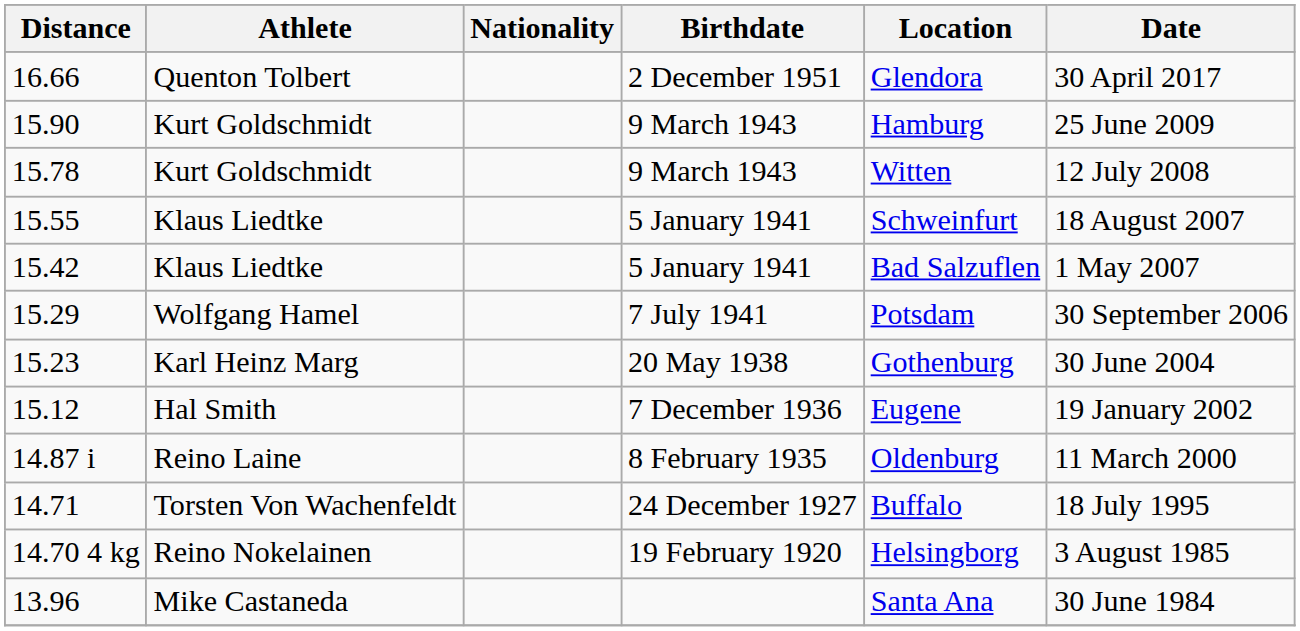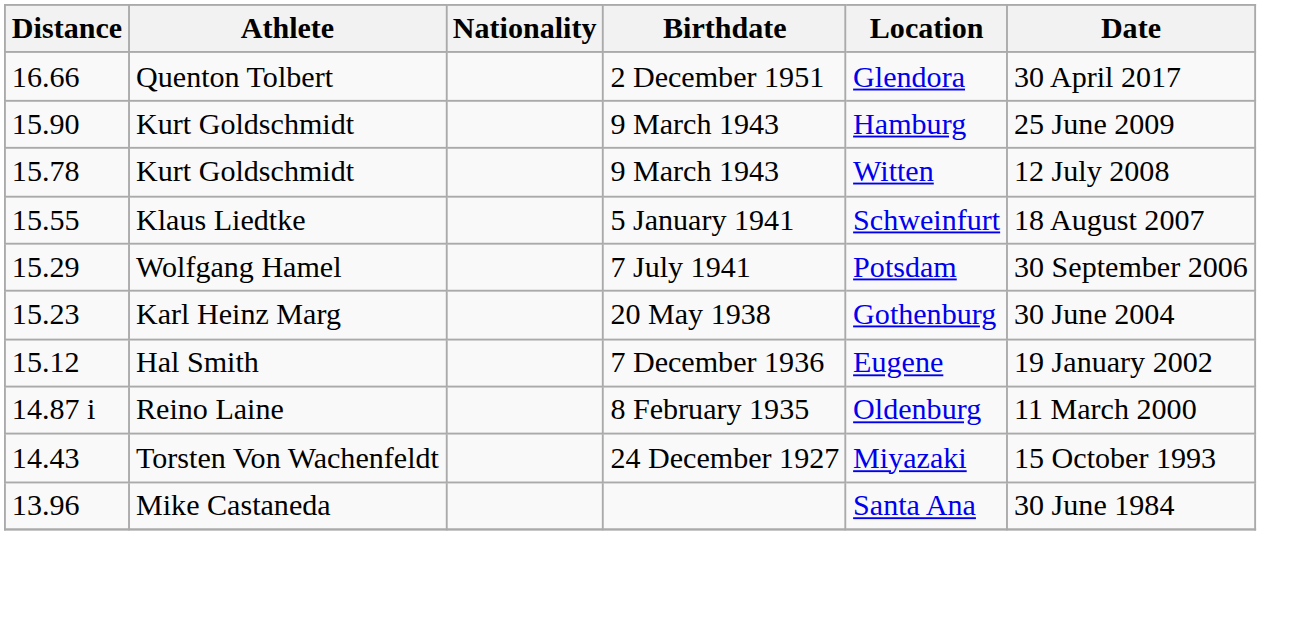- row: 15.42 | Klaus Liedtke | 5 January 1941 | Bad Salzuflen | 1 May 2007
- row: 14.71 | Torsten Von Wachenfeldt | 24 December 1927 | Buffalo | 18 July 1995
+ row: 14.43 | Torsten Von Wachenfeldt | 24 December 1927 | Miyazaki | 15 October 1993
- row: 14.70 4 kg | Reino Nokelainen | 19 February 1920 | Helsingborg | 3 August 1985
